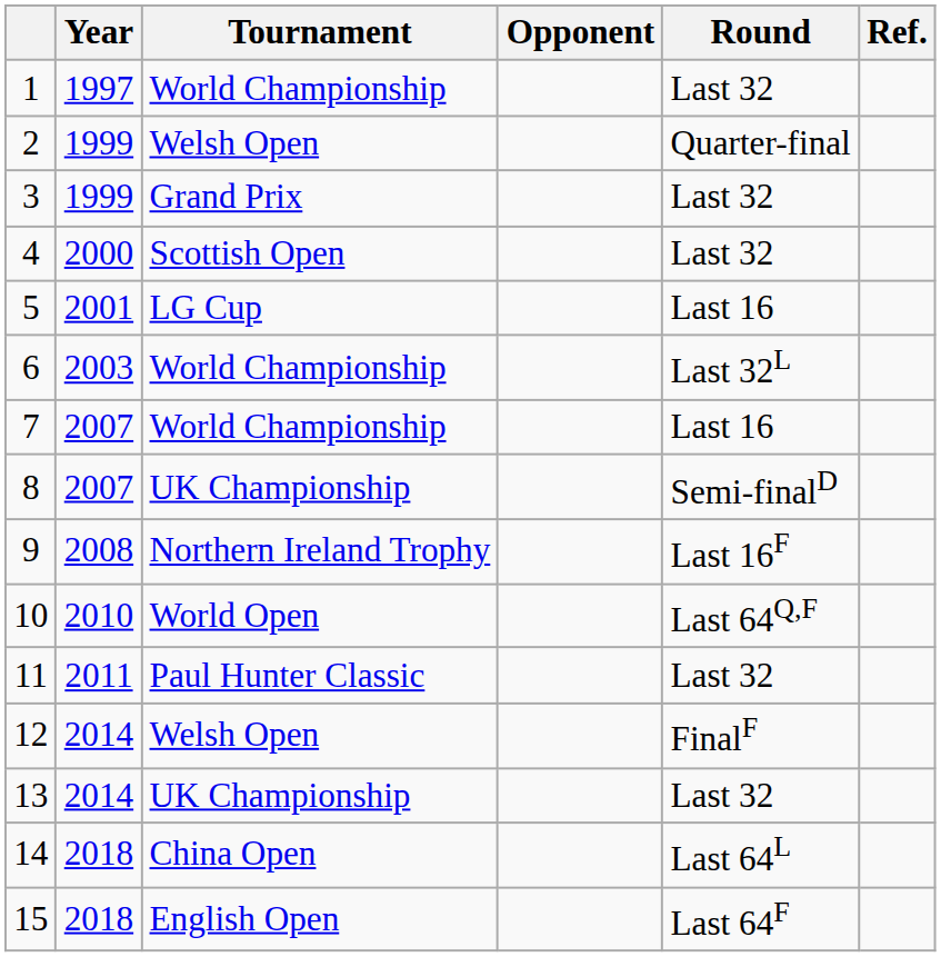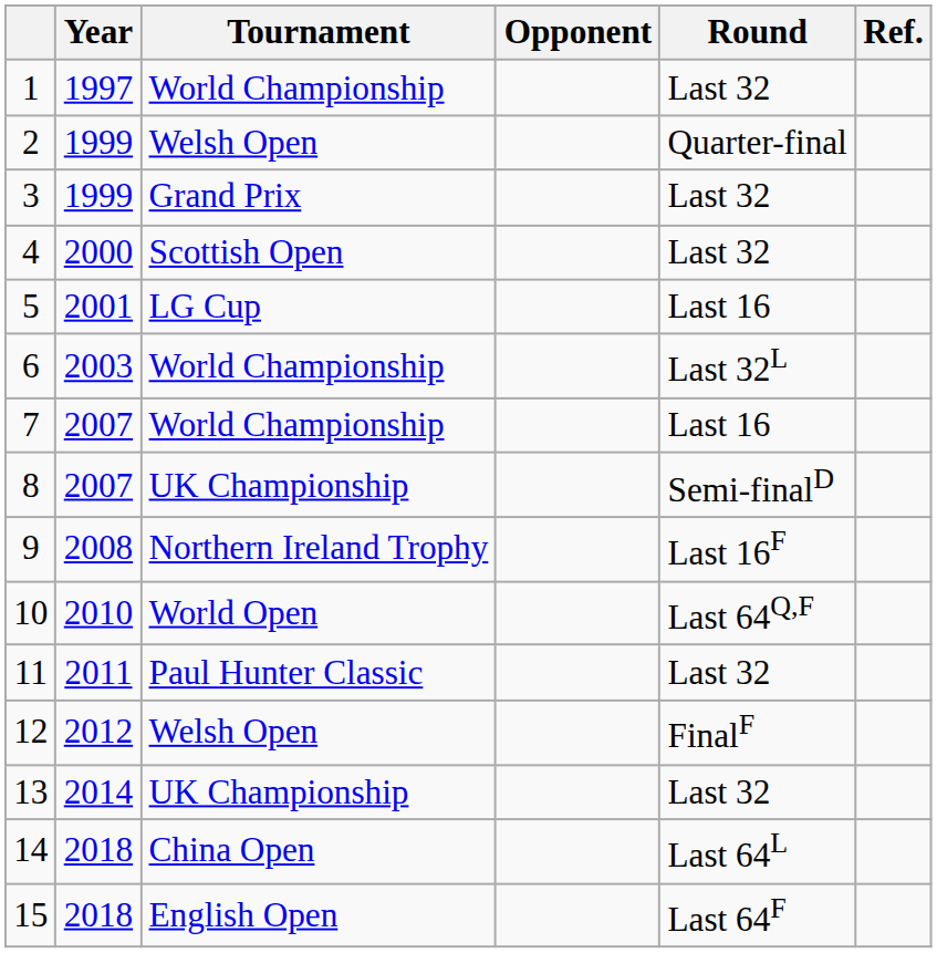12 | Year: 2014 -> 2012
